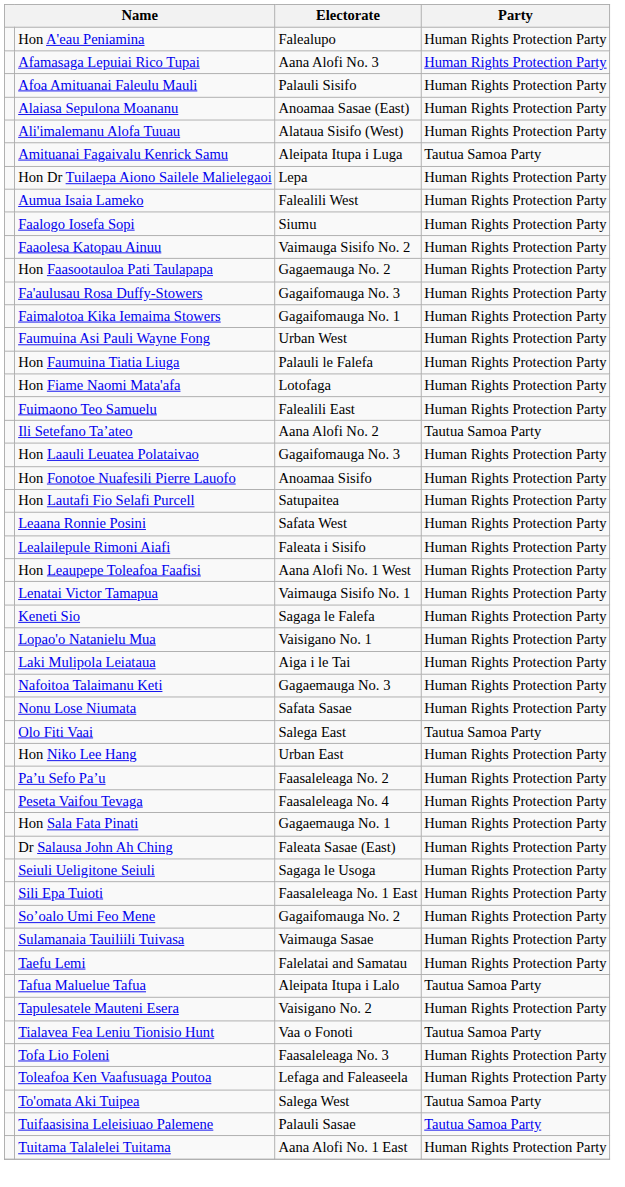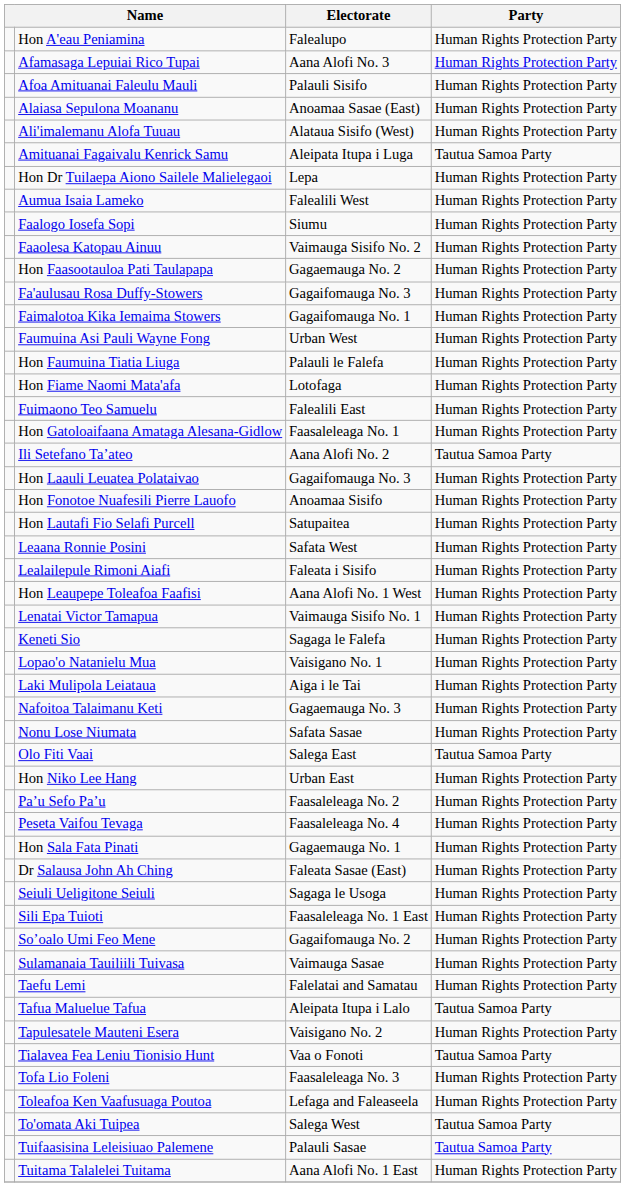+ row: Hon Gatoloaifaana Amataga Alesana-Gidlow | Faasaleleaga No. 1 | Human Rights Protection Party
